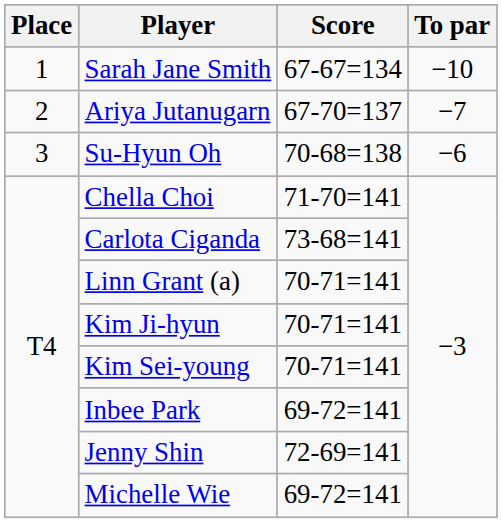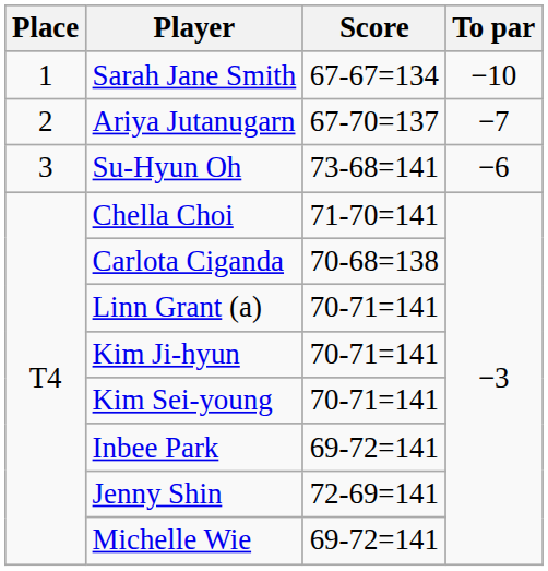Su-Hyun Oh | Score: 70-68=138 -> 73-68=141
Carlota Ciganda | Score: 73-68=141 -> 70-68=138
